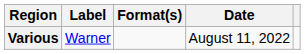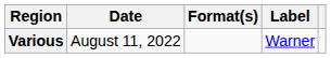columns swapped: Date <-> Label
